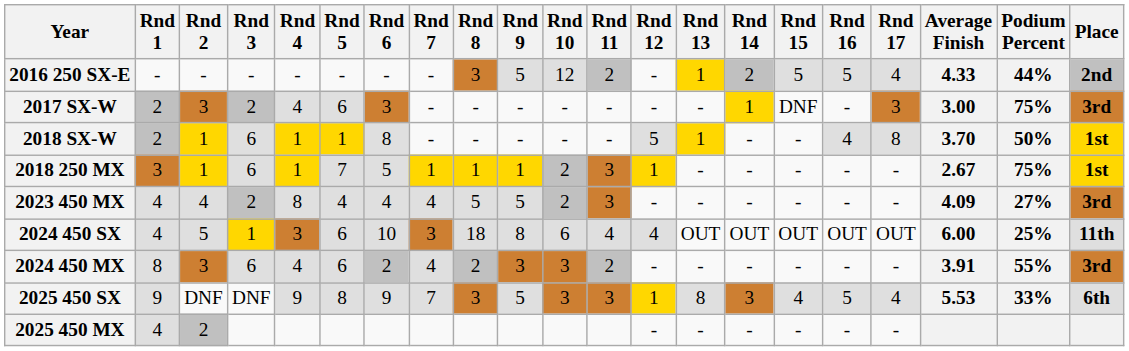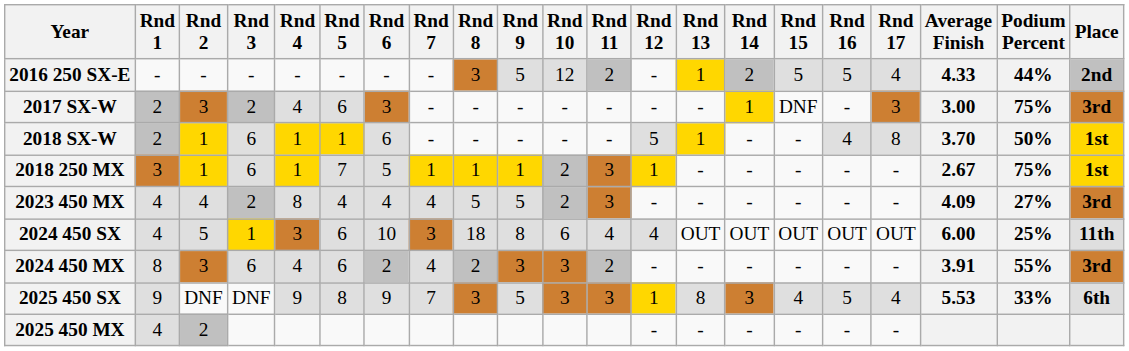2018 SX-W | Rnd 6: 8 -> 6
